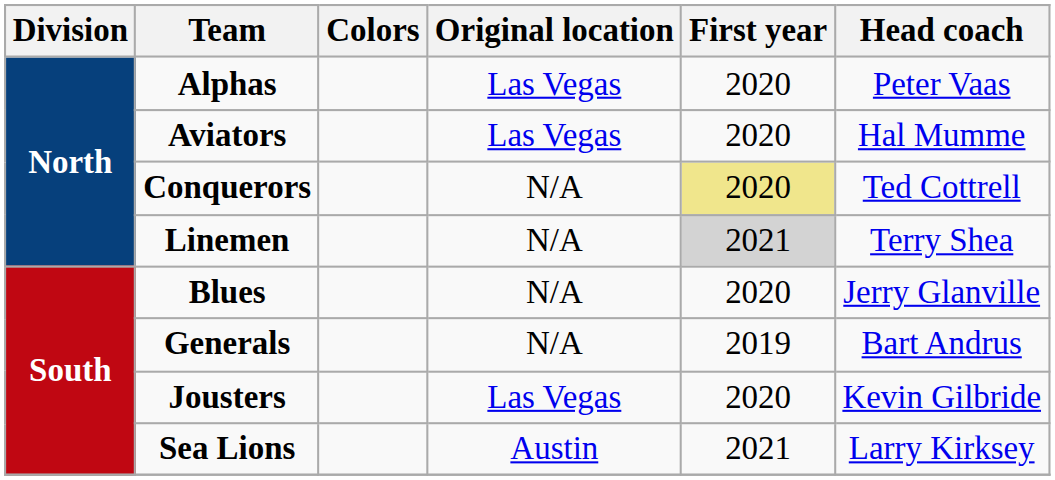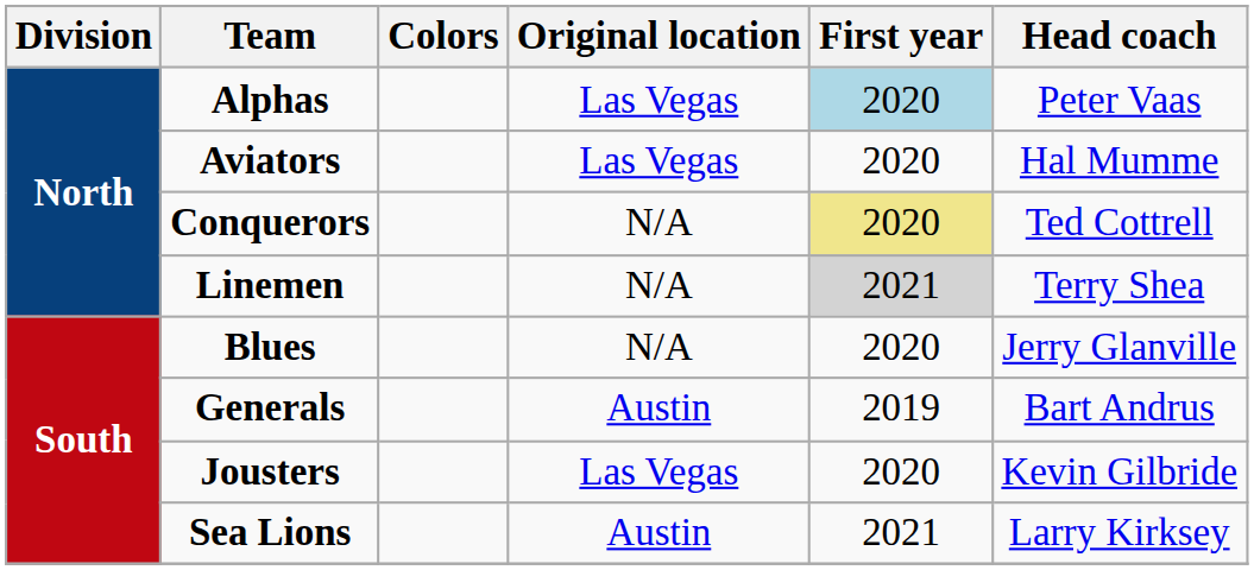Alphas | First year: no background -> lightblue background
Generals | Original location: N/A -> Austin
